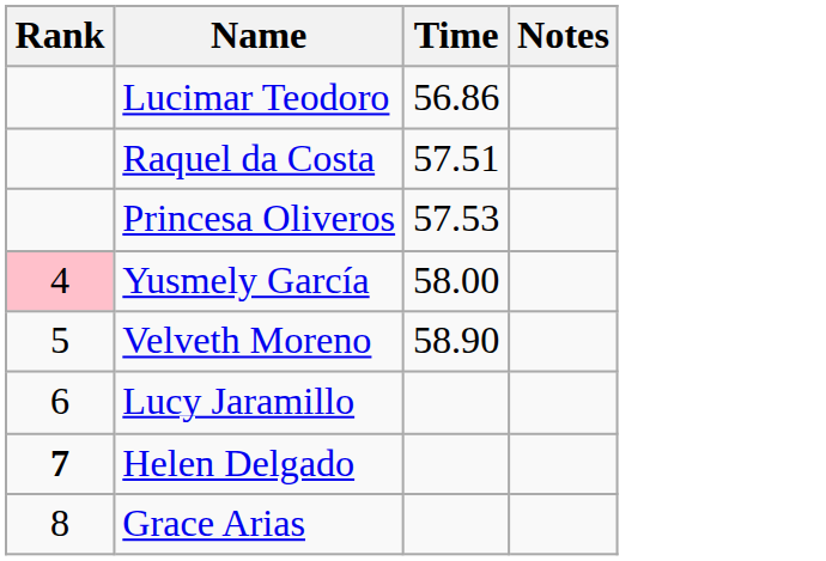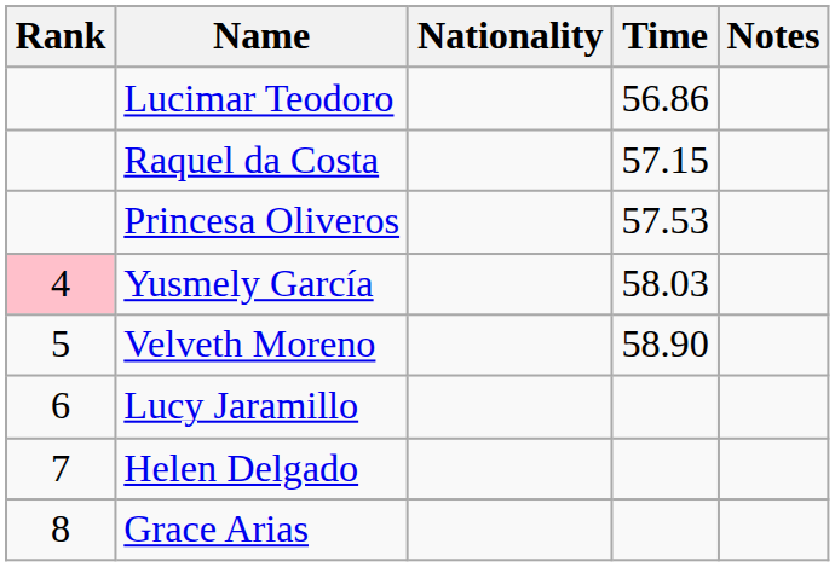+ column: Nationality
Raquel da Costa | Time: 57.51 -> 57.15
Yusmely García | Time: 58.00 -> 58.03
Helen Delgado | Rank: bold -> normal
